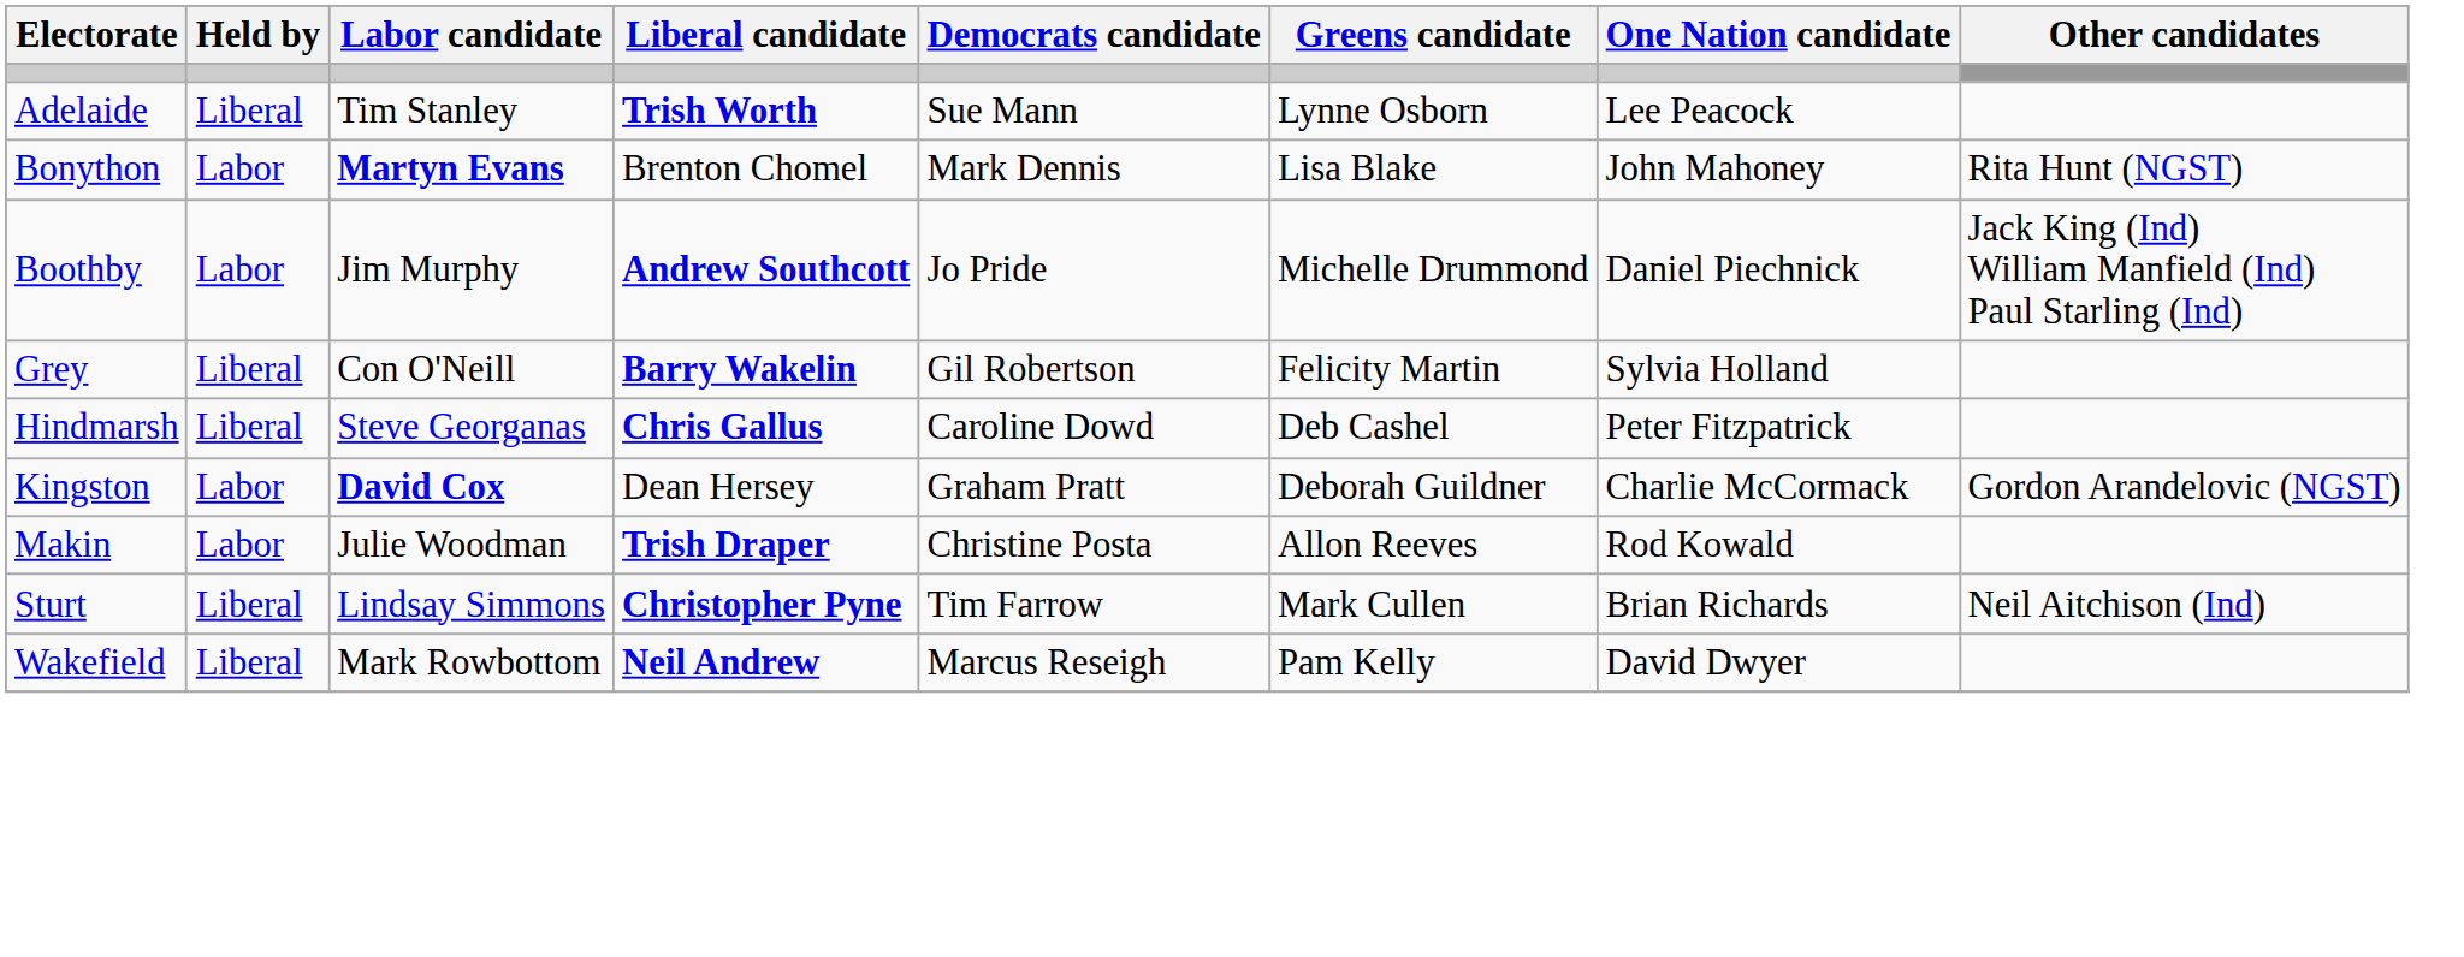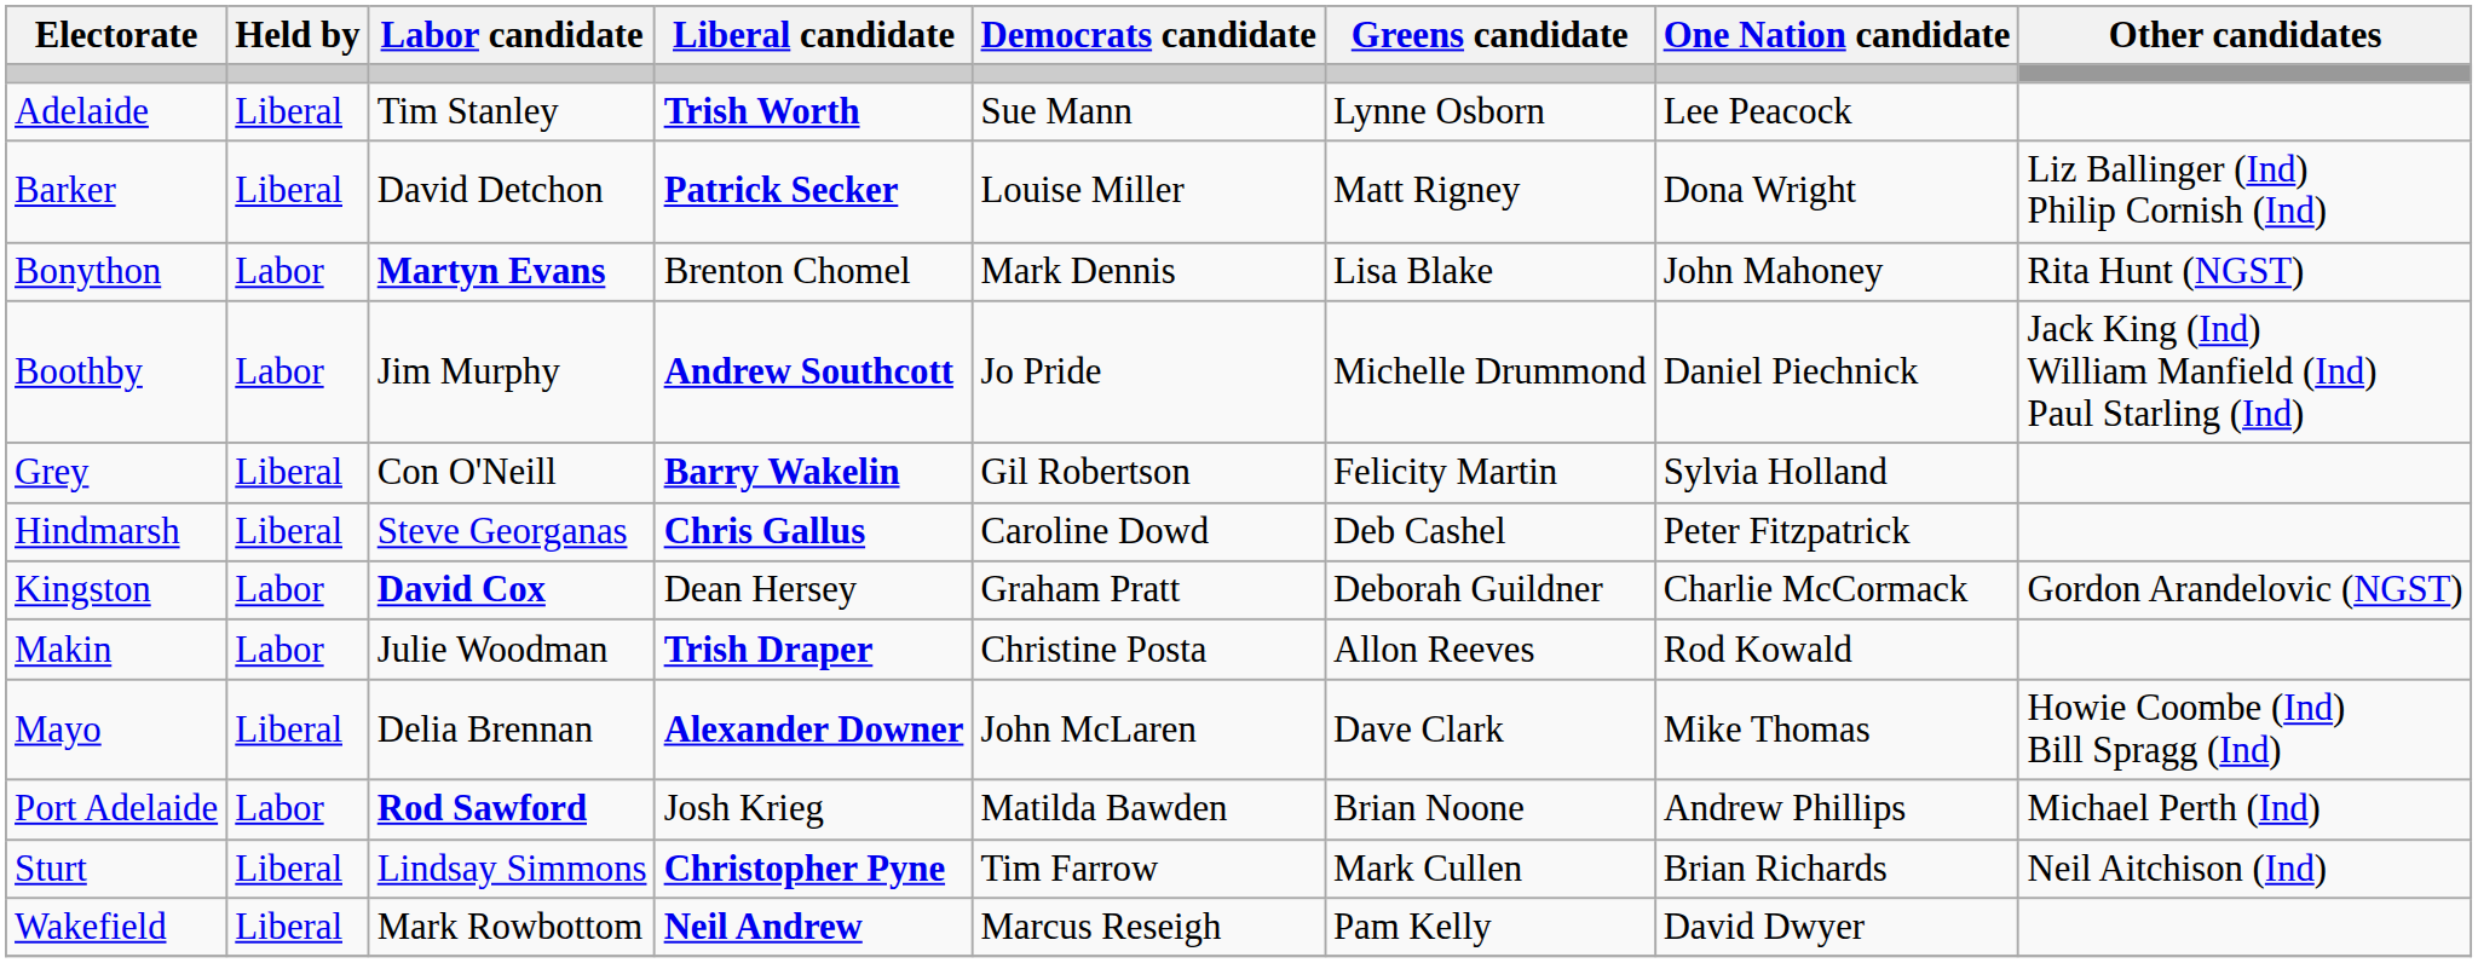+ row: Barker | Liberal | David Detchon | Patrick Secker | Louise Miller | Matt Rigney | Dona Wright | Liz Ballinger (Ind) Philip Cornish (Ind)
+ row: Mayo | Liberal | Delia Brennan | Alexander Downer | John McLaren | Dave Clark | Mike Thomas | Howie Coombe (Ind) Bill Spragg (Ind)
+ row: Port Adelaide | Labor | Rod Sawford | Josh Krieg | Matilda Bawden | Brian Noone | Andrew Phillips | Michael Perth (Ind)
